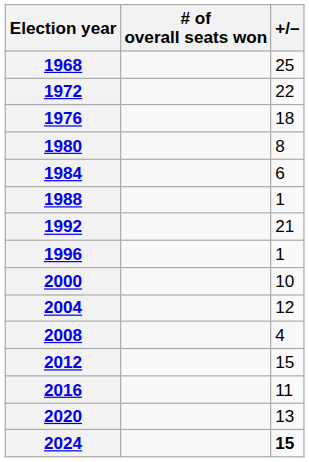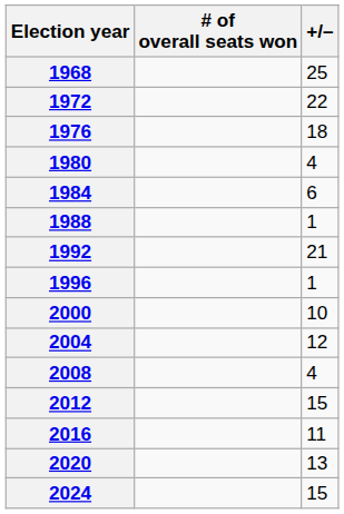1980 | +/–: 8 -> 4
2024 | +/–: bold -> normal
